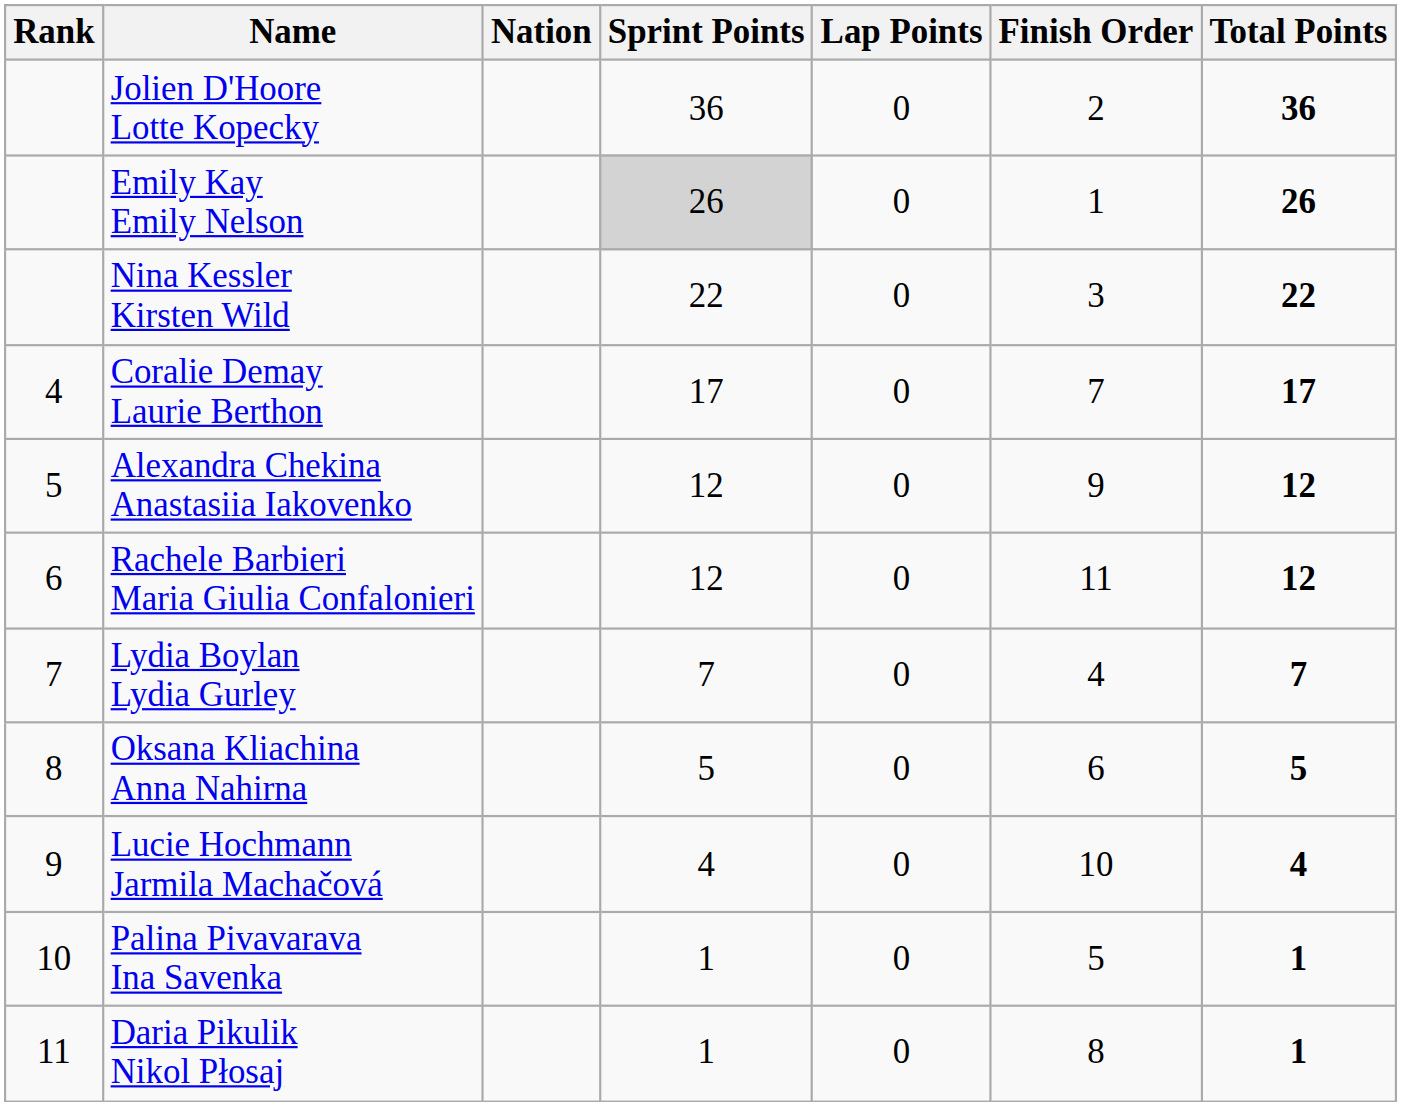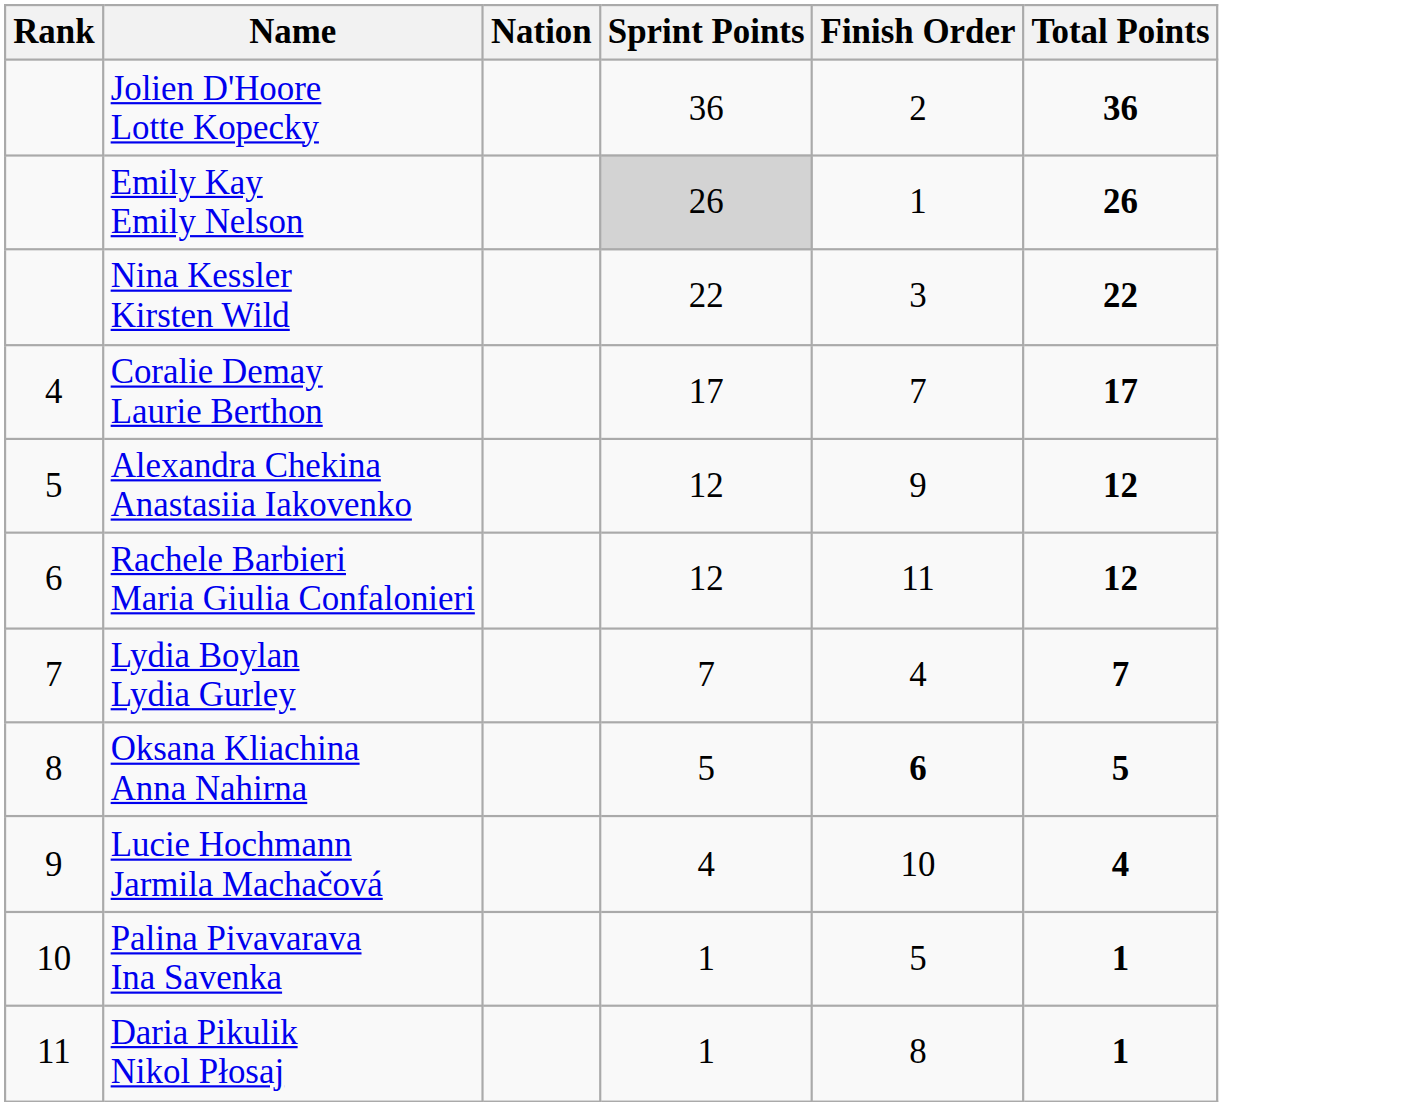- column: Lap Points | 0 | 0 | 0 | 0 | 0 | 0 | 0 | 0 | 0 | 0 | 0
Oksana Kliachina Anna Nahirna | Finish Order: normal -> bold
